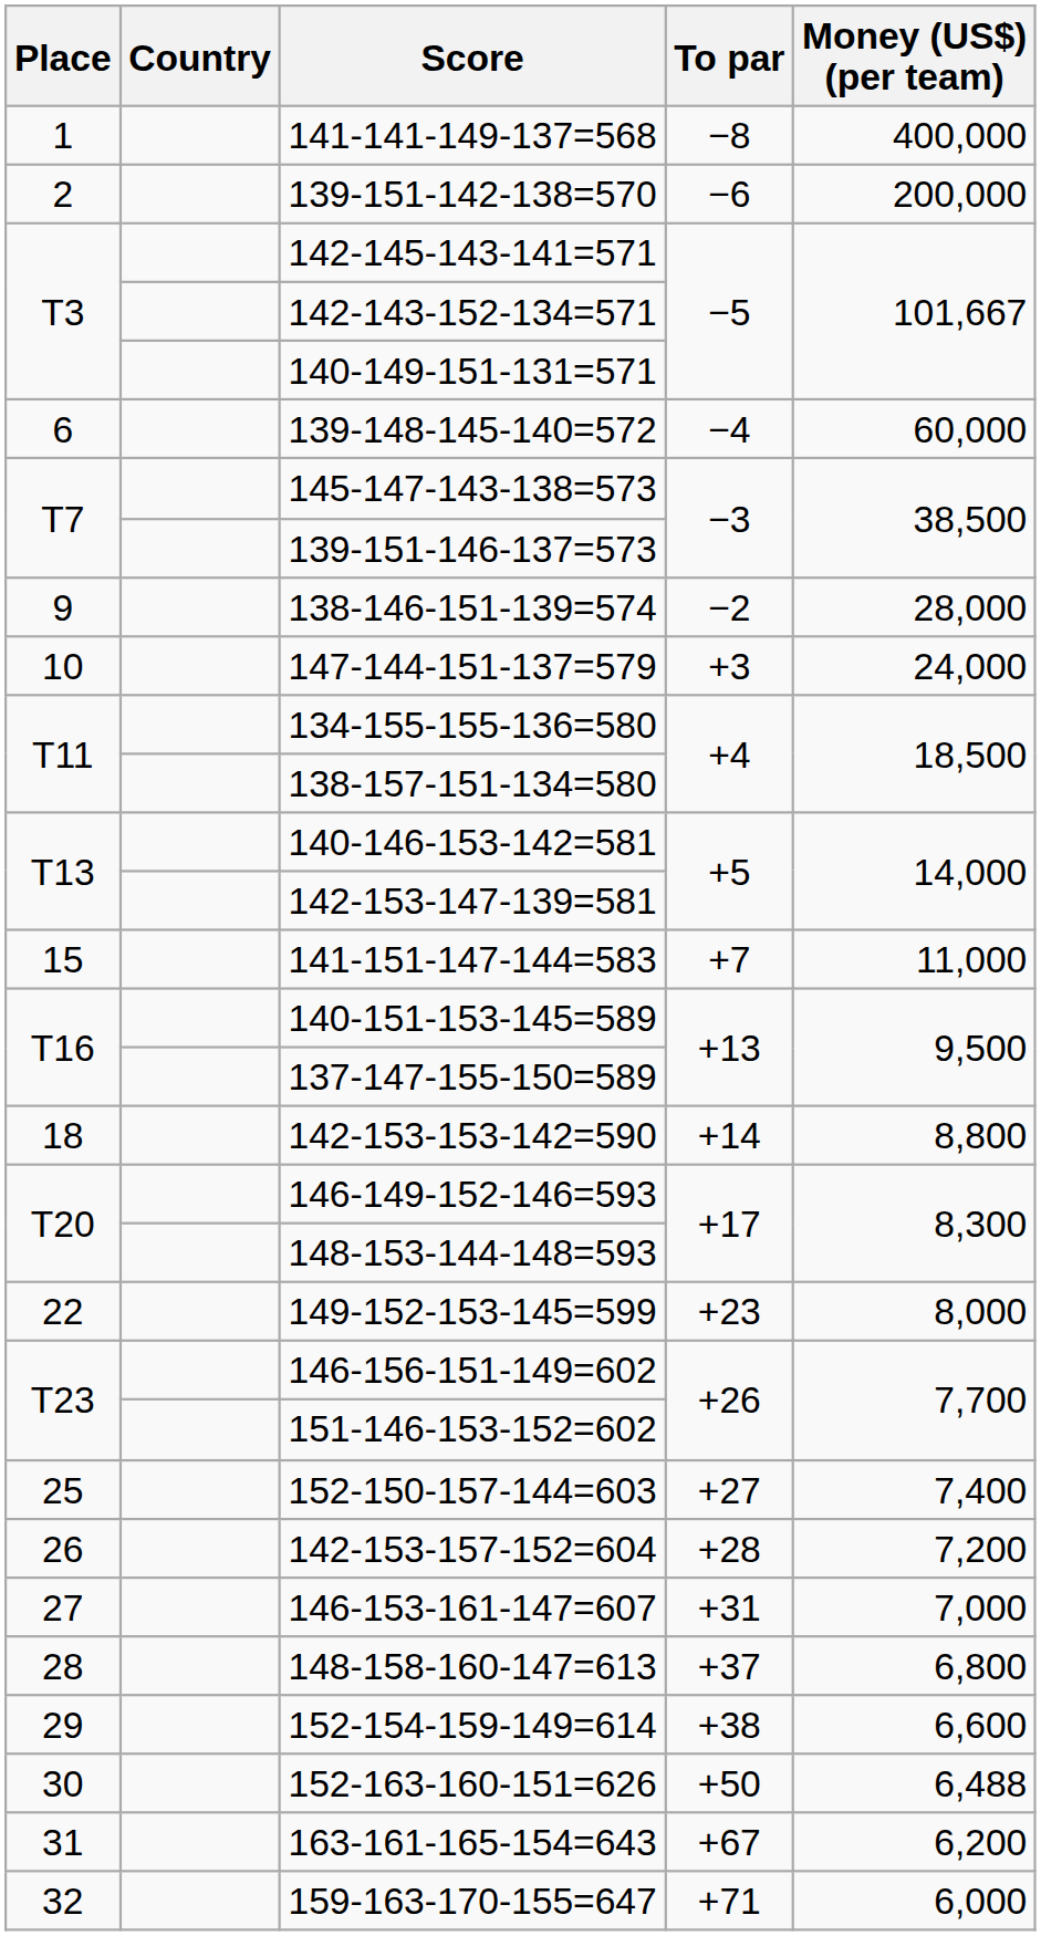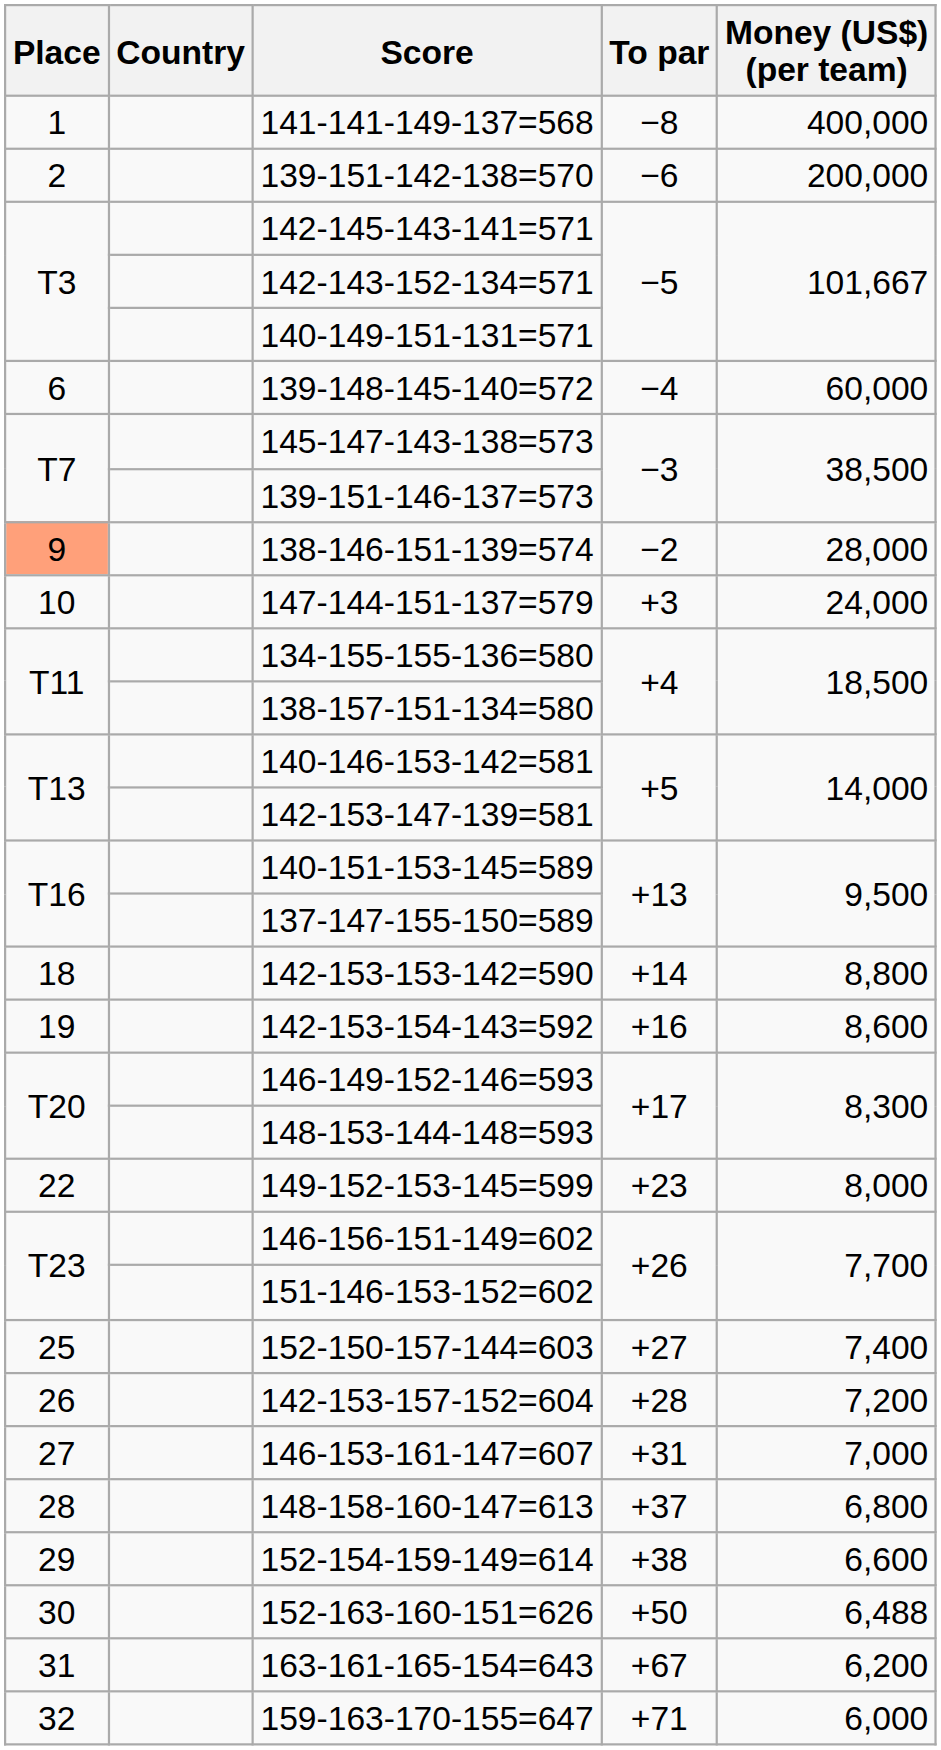138-146-151-139=574 | Place: no background -> lightsalmon background
- row: 15 | 141-151-147-144=583 | +7 | 11,000
+ row: 19 | 142-153-154-143=592 | +16 | 8,600
